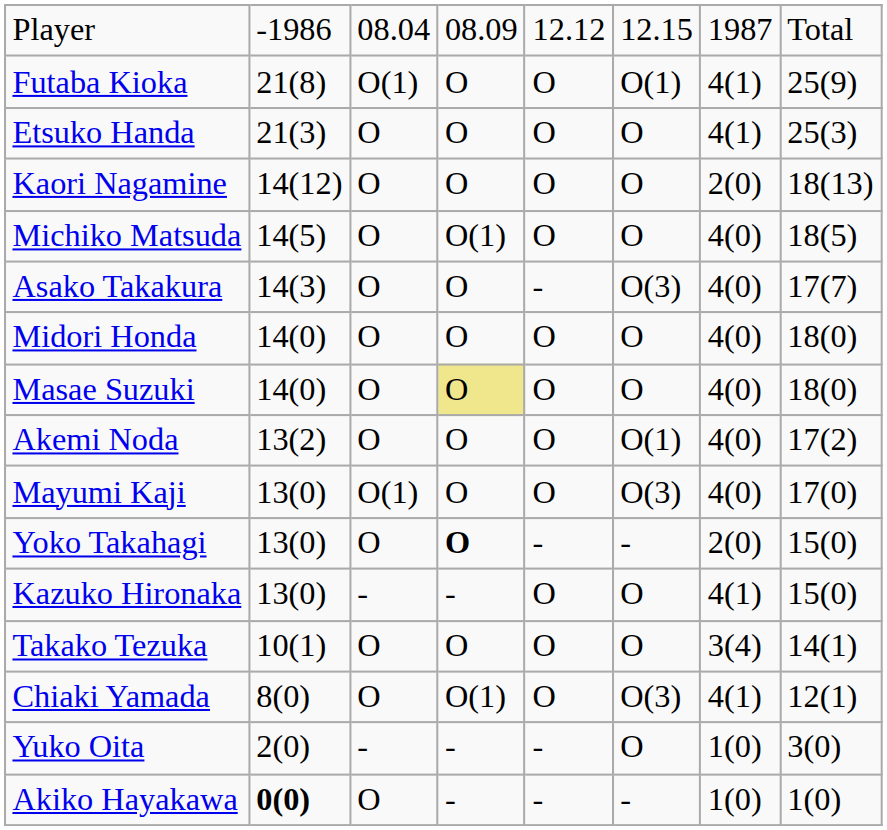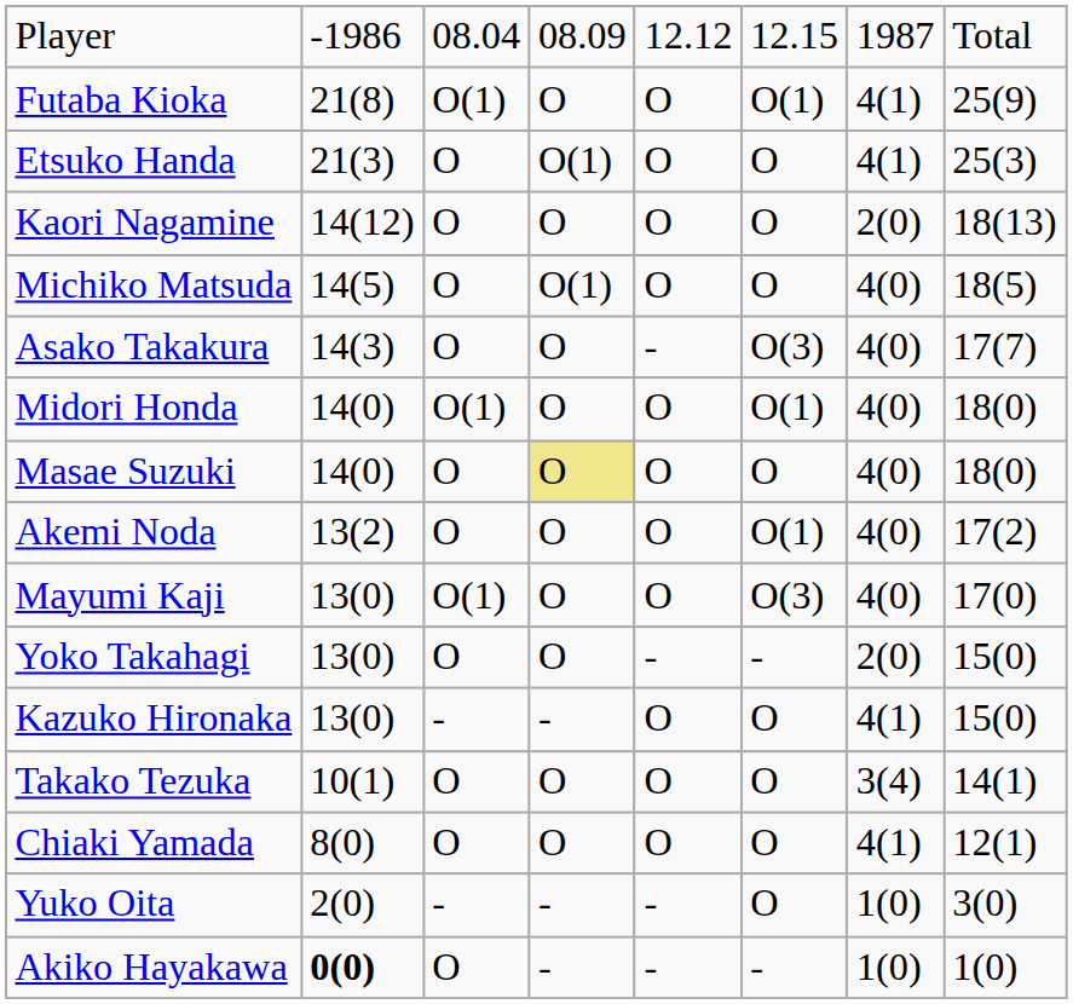Etsuko Handa | column 4: O -> O(1)
Midori Honda | column 3: O -> O(1)
Midori Honda | column 6: O -> O(1)
Yoko Takahagi | column 4: bold -> normal
Chiaki Yamada | column 4: O(1) -> O
Chiaki Yamada | column 6: O(3) -> O
